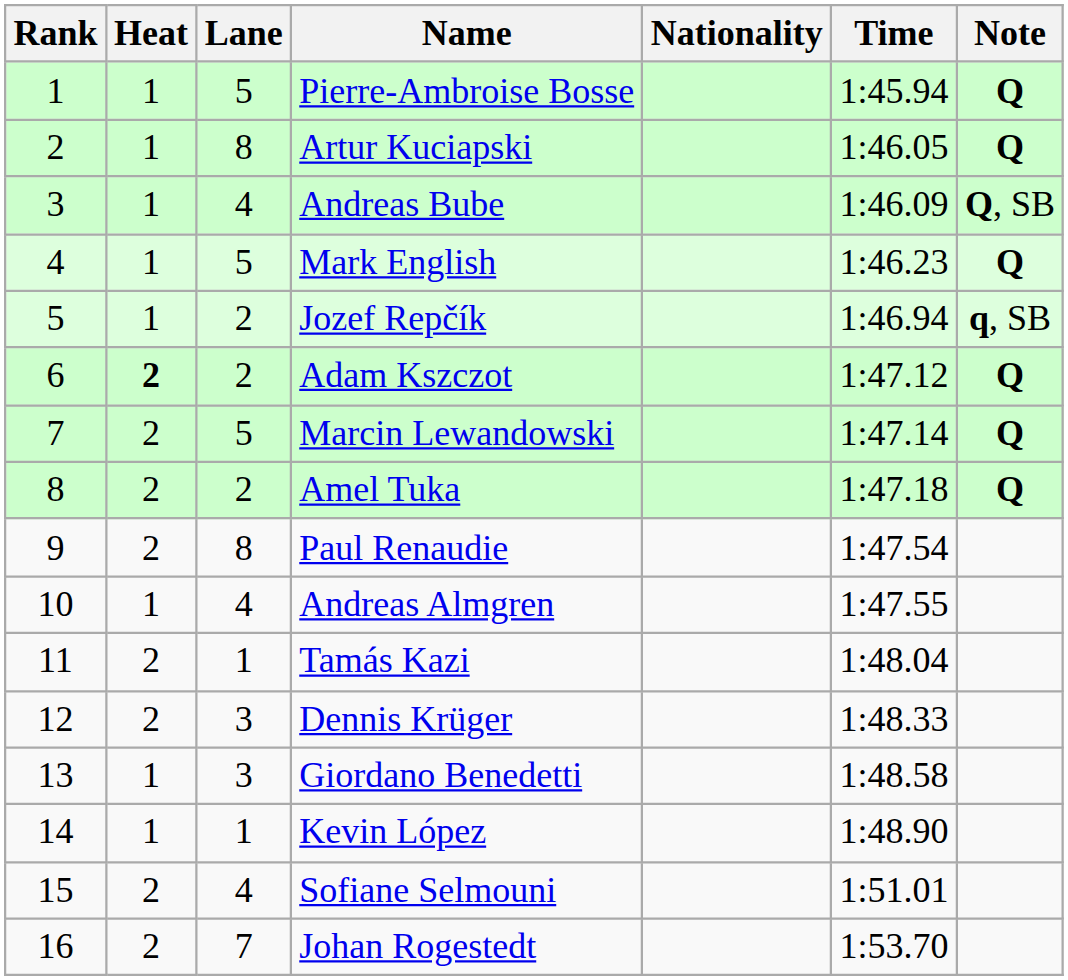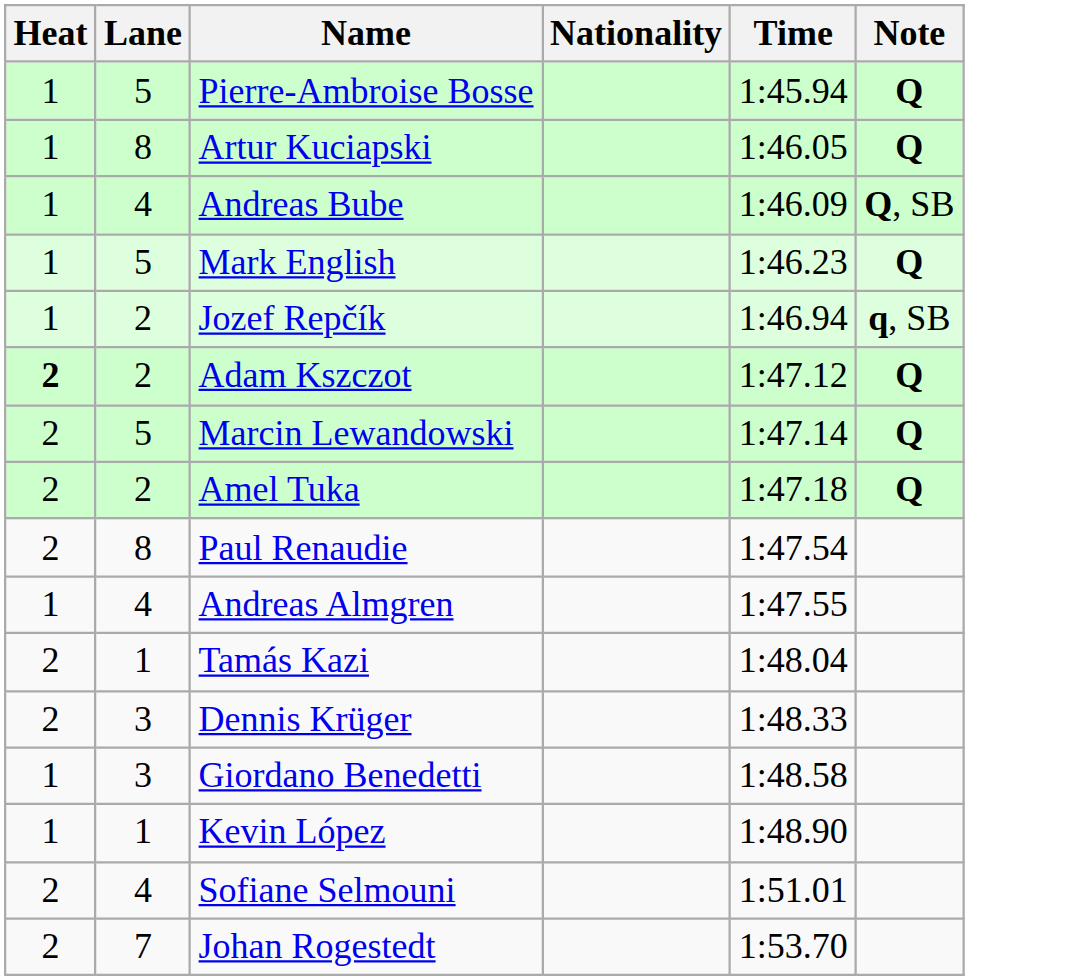- column: Rank | 1 | 2 | 3 | 4 | 5 | 6 | 7 | 8 | 9 | 10 | 11 | 12 | 13 | 14 | 15 | 16
